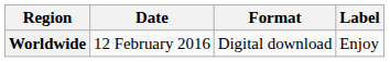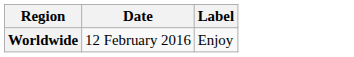- column: Format | Digital download
